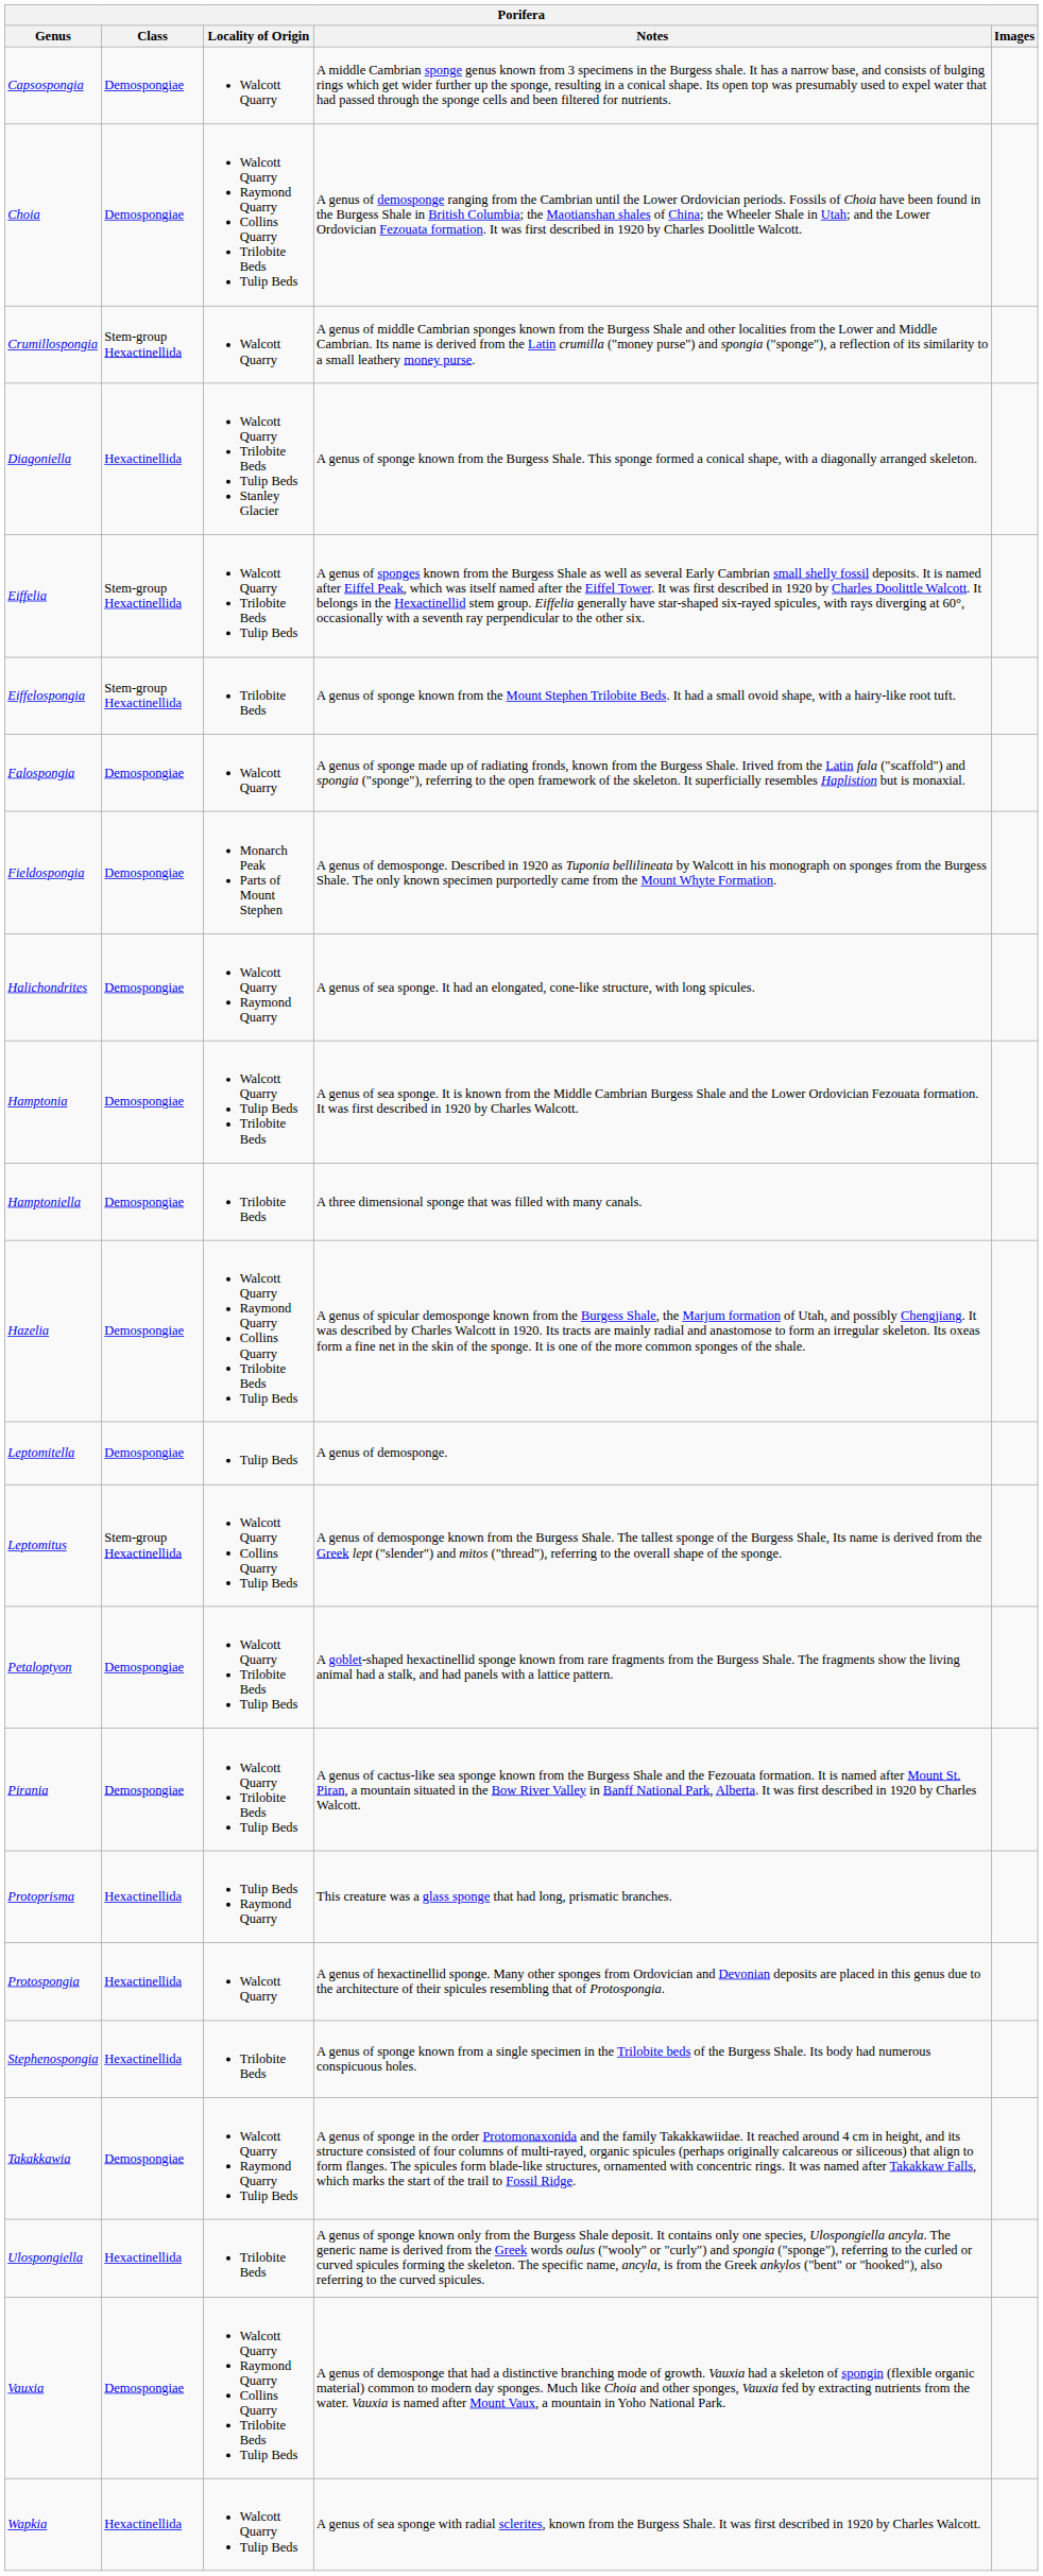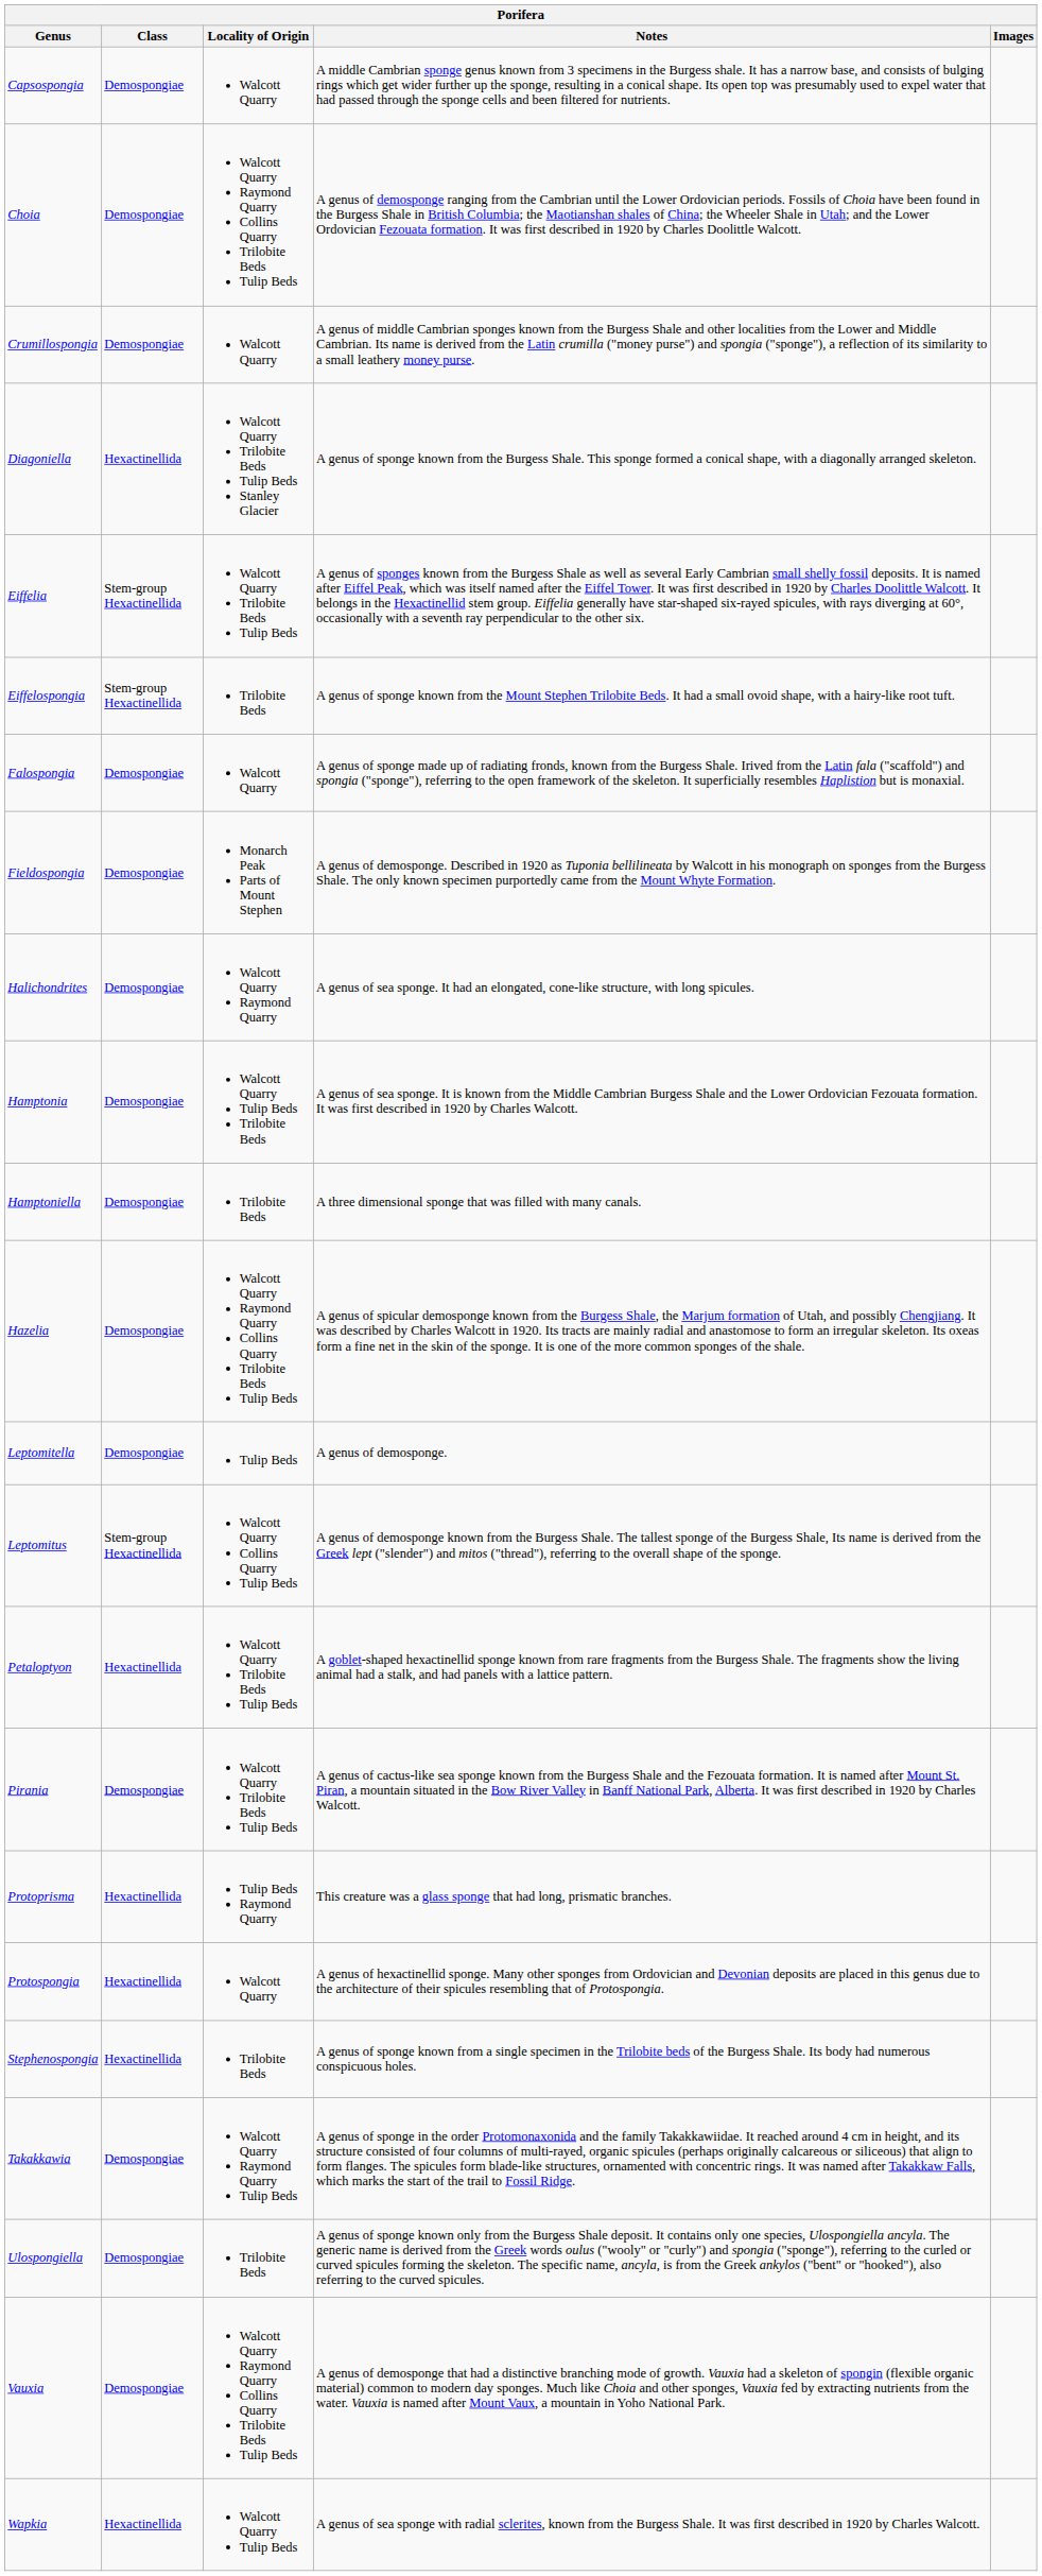Crumillospongia | Class: Stem-group Hexactinellida -> Demospongiae
Petaloptyon | Class: Demospongiae -> Hexactinellida
Ulospongiella | Class: Hexactinellida -> Demospongiae
